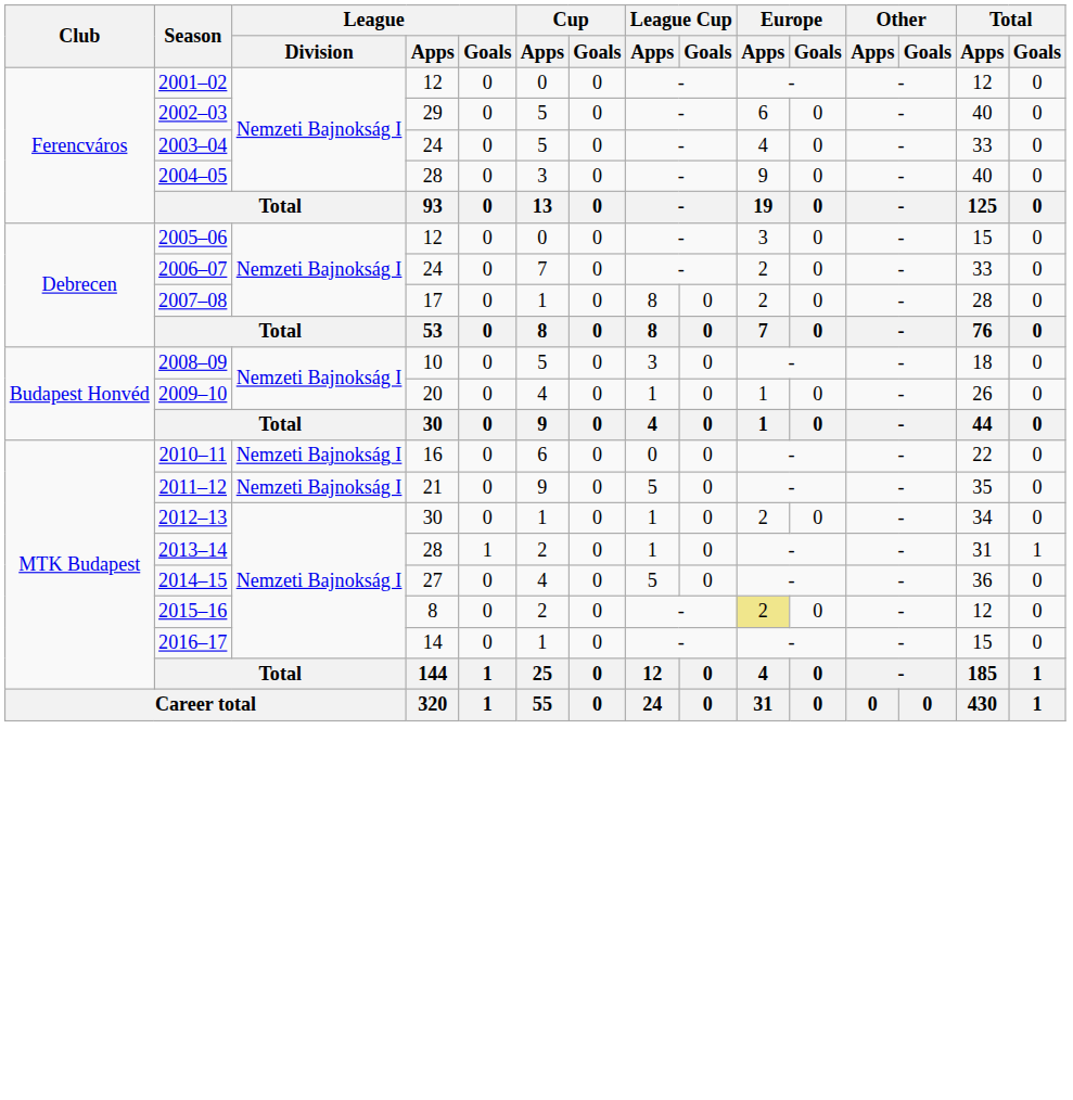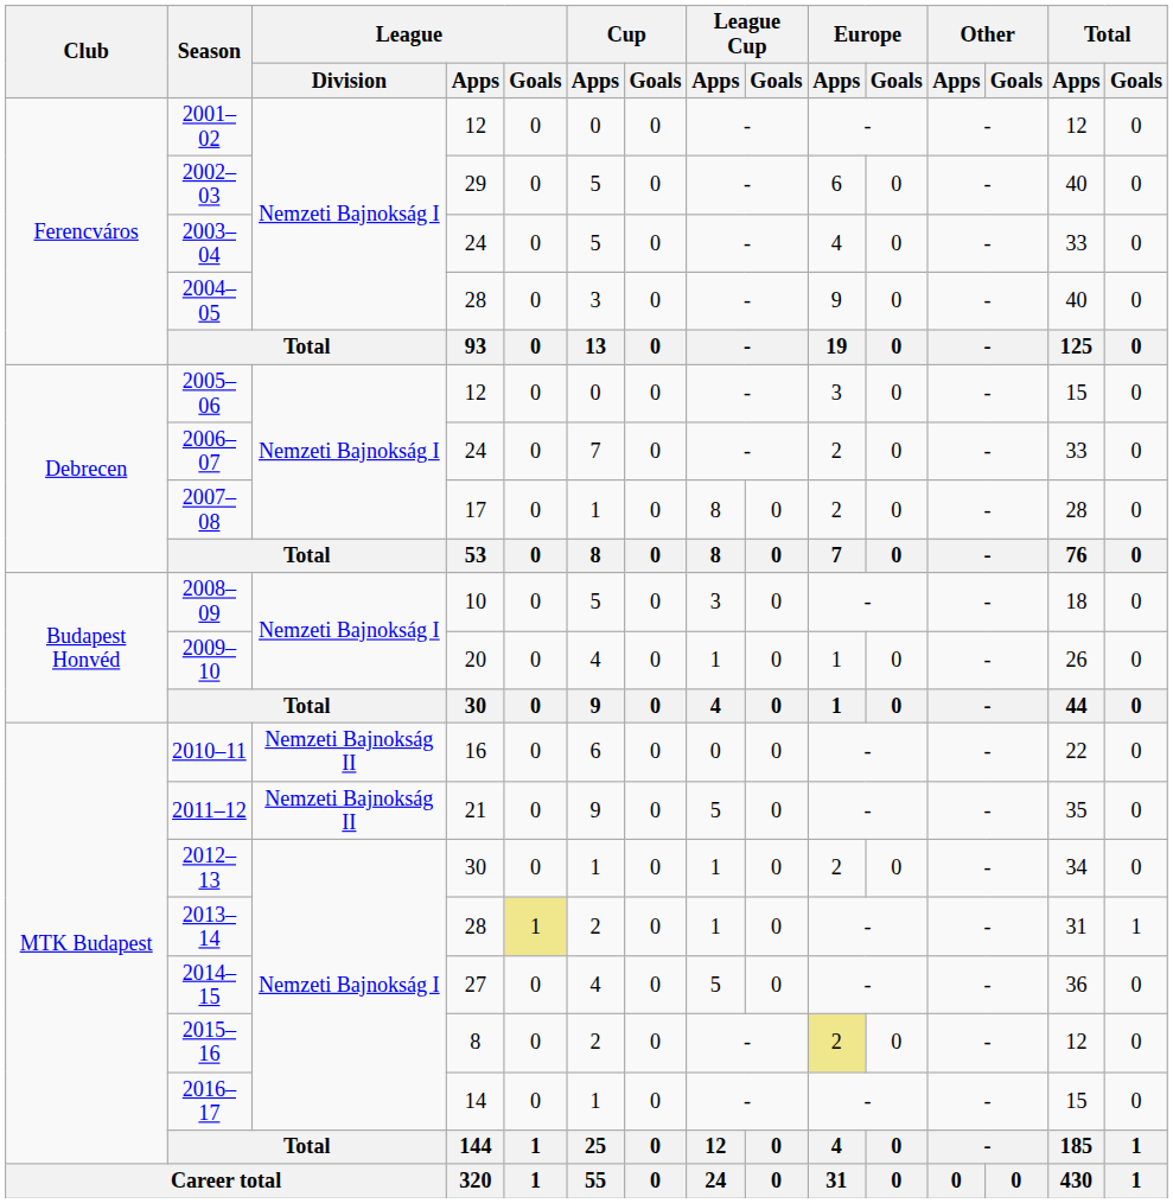2010–11 | League / Division: Nemzeti Bajnokság I -> Nemzeti Bajnokság II
2011–12 | League / Division: Nemzeti Bajnokság I -> Nemzeti Bajnokság II
2013–14 | League / Goals: no background -> khaki background
